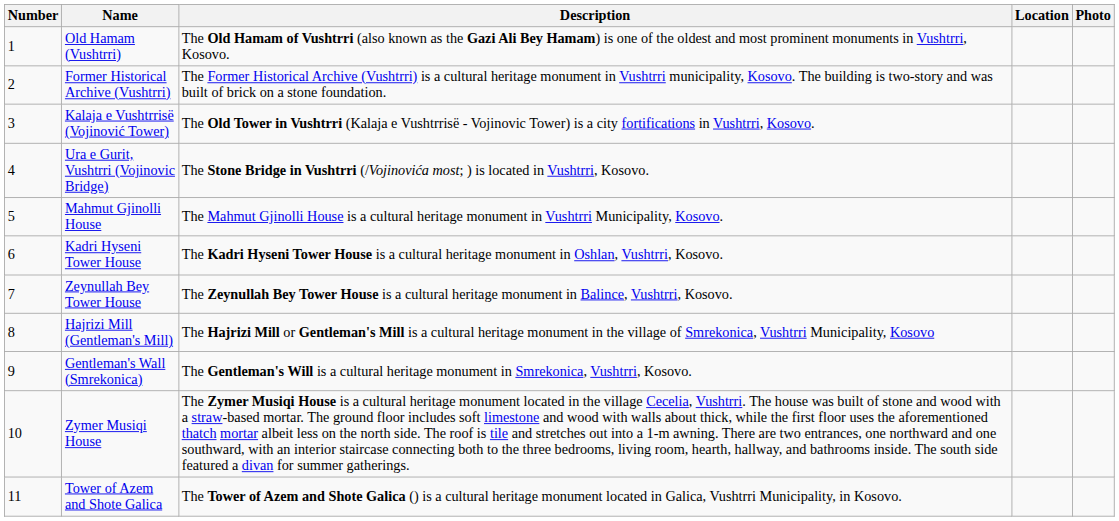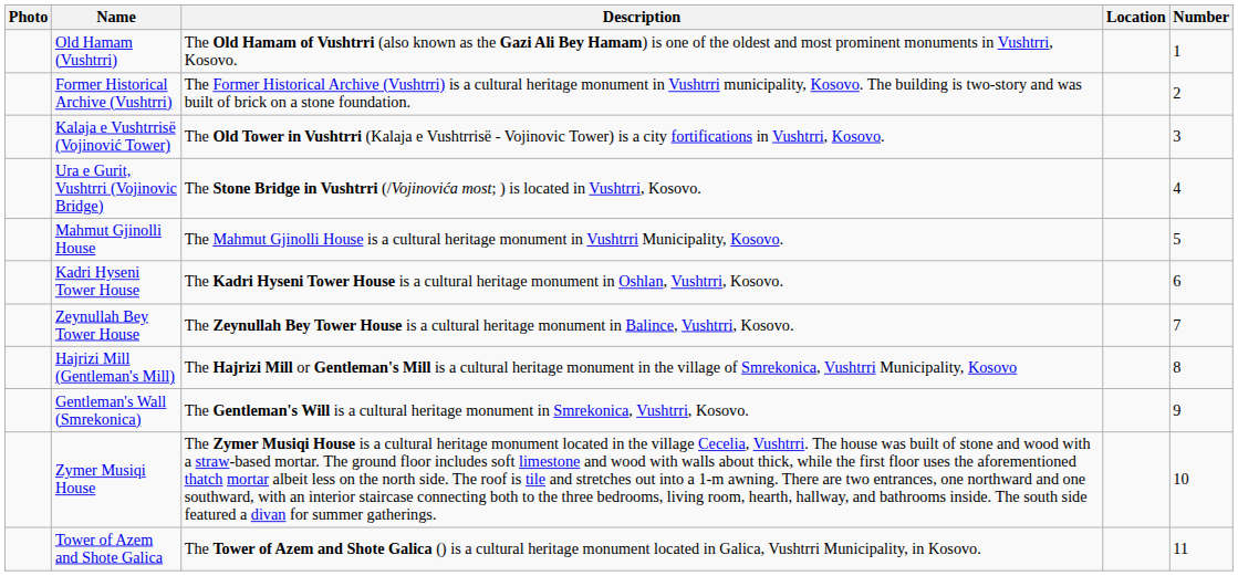columns swapped: Number <-> Photo
